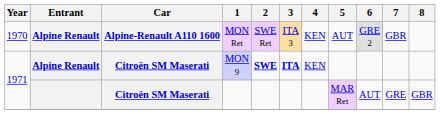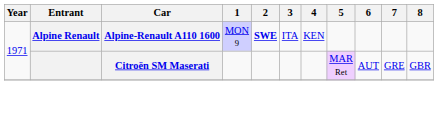- row: 1970 | Alpine Renault | Alpine-Renault A110 1600 | MON Ret | SWE Ret | ITA 3 | KEN | AUT | GRE 2 | GBR
MON 9 | Car: Citroën SM Maserati -> Alpine-Renault A110 1600
MON 9 | 3: bold -> normal
